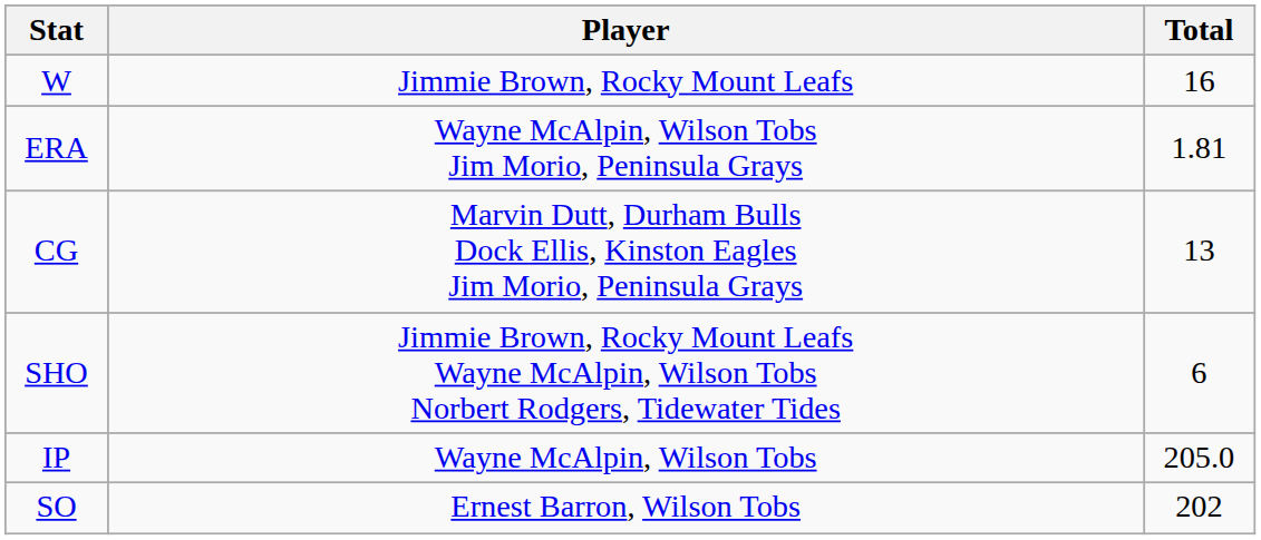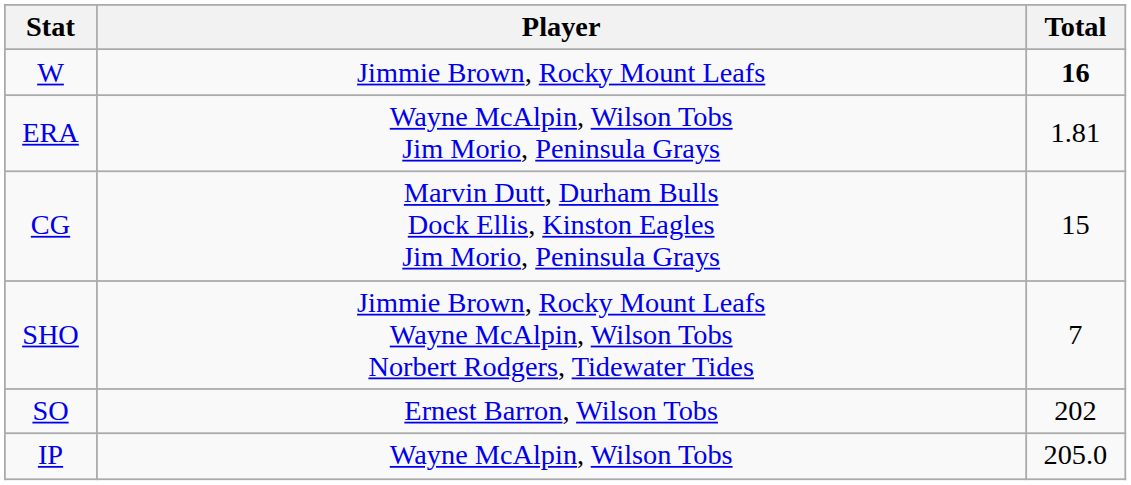W | Total: normal -> bold
CG | Total: 13 -> 15
SHO | Total: 6 -> 7
rows swapped: SO <-> IP
